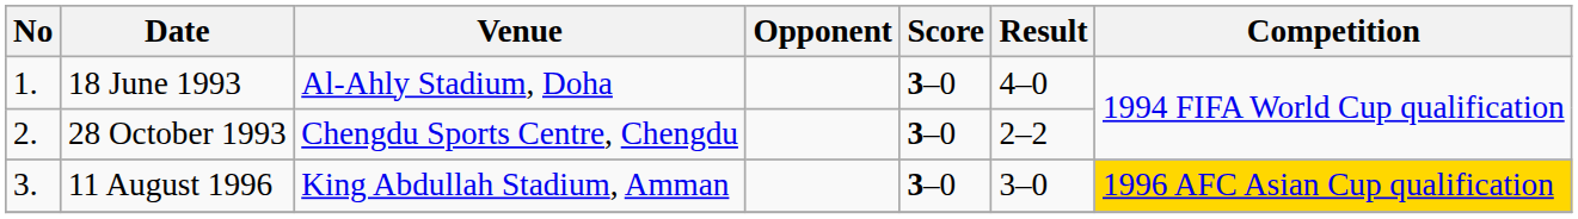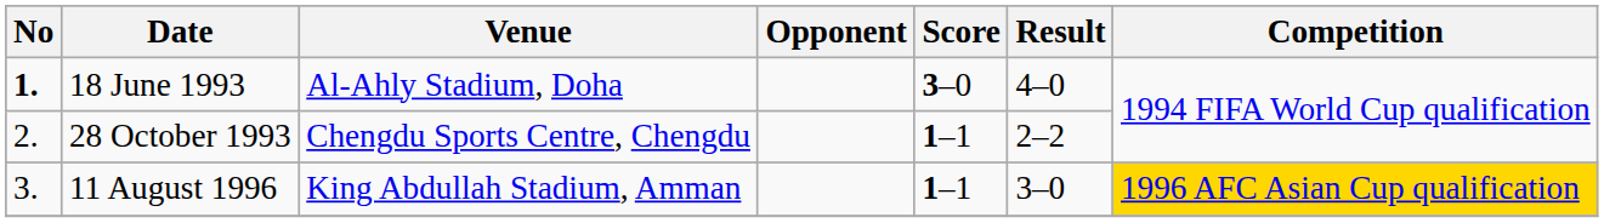18 June 1993 | No: normal -> bold
28 October 1993 | Score: 3–0 -> 1–1
11 August 1996 | Score: 3–0 -> 1–1
